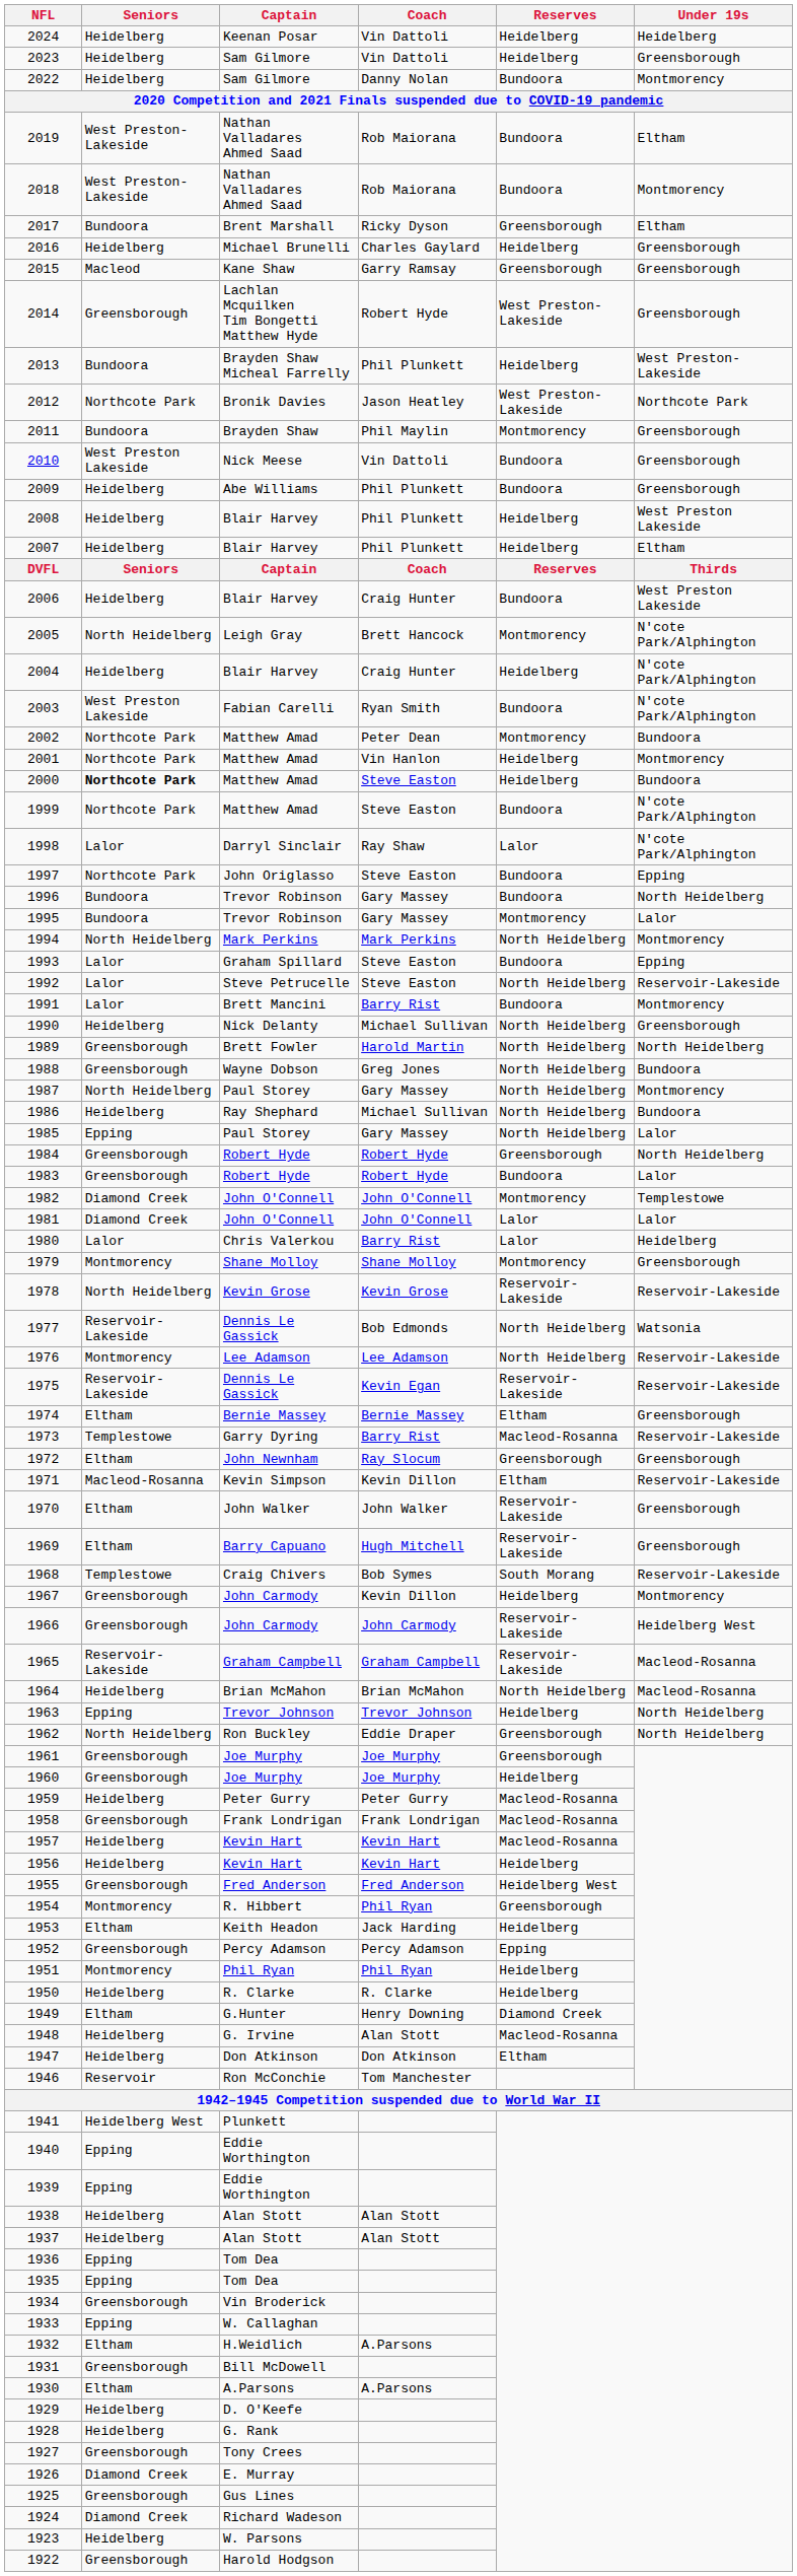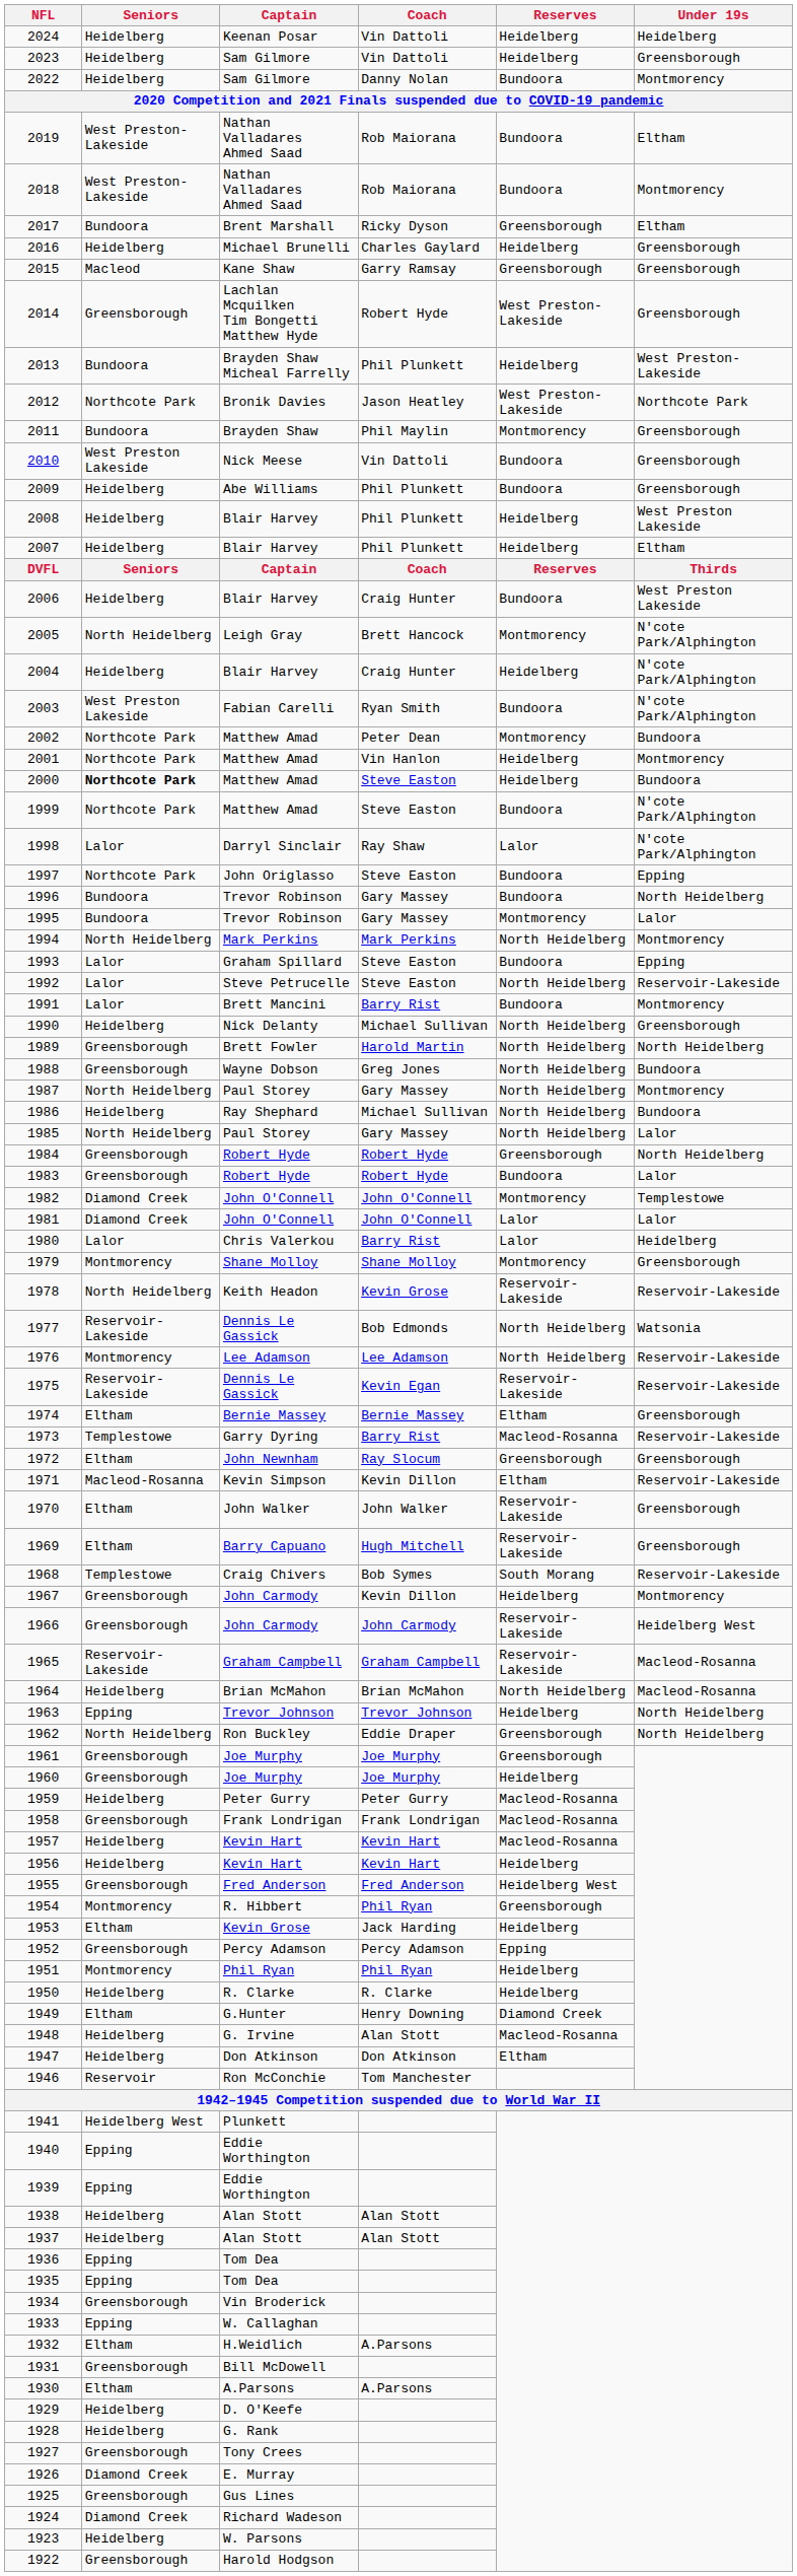1985 | Seniors: Epping -> North Heidelberg
1978 | Captain: Kevin Grose -> Keith Headon
1953 | Captain: Keith Headon -> Kevin Grose
